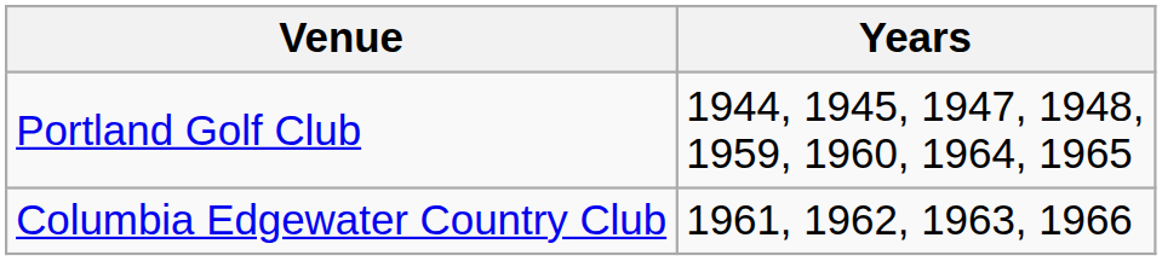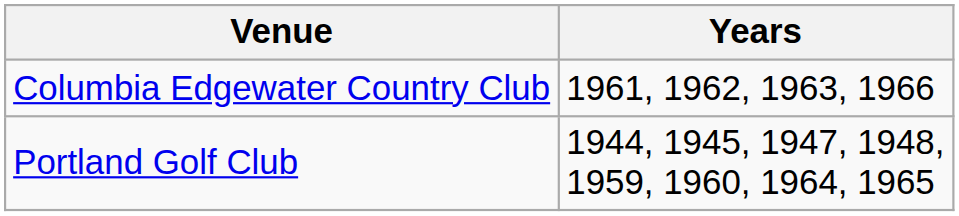rows swapped: Portland Golf Club <-> Columbia Edgewater Country Club
